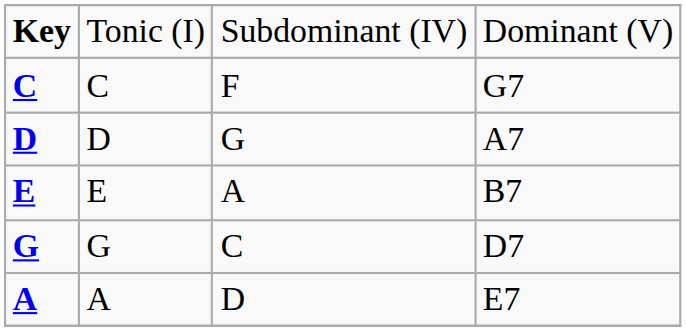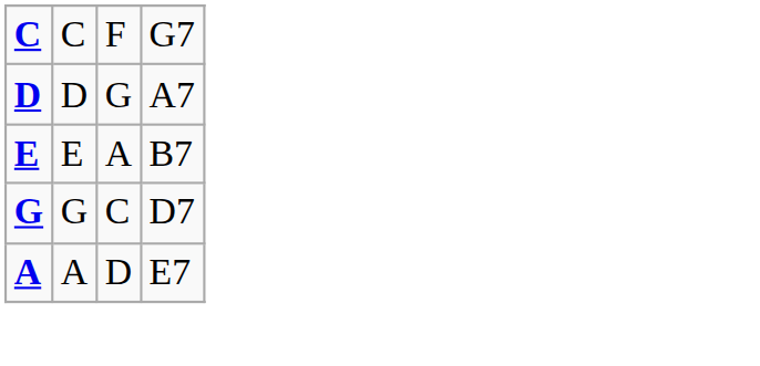- row: Key | Tonic (I) | Subdominant (IV) | Dominant (V)
